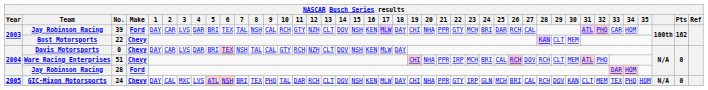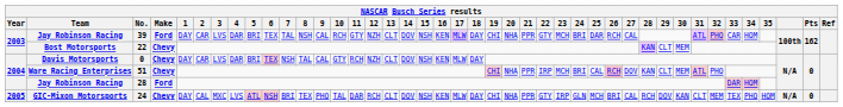51 | 28: RCH -> KAN
